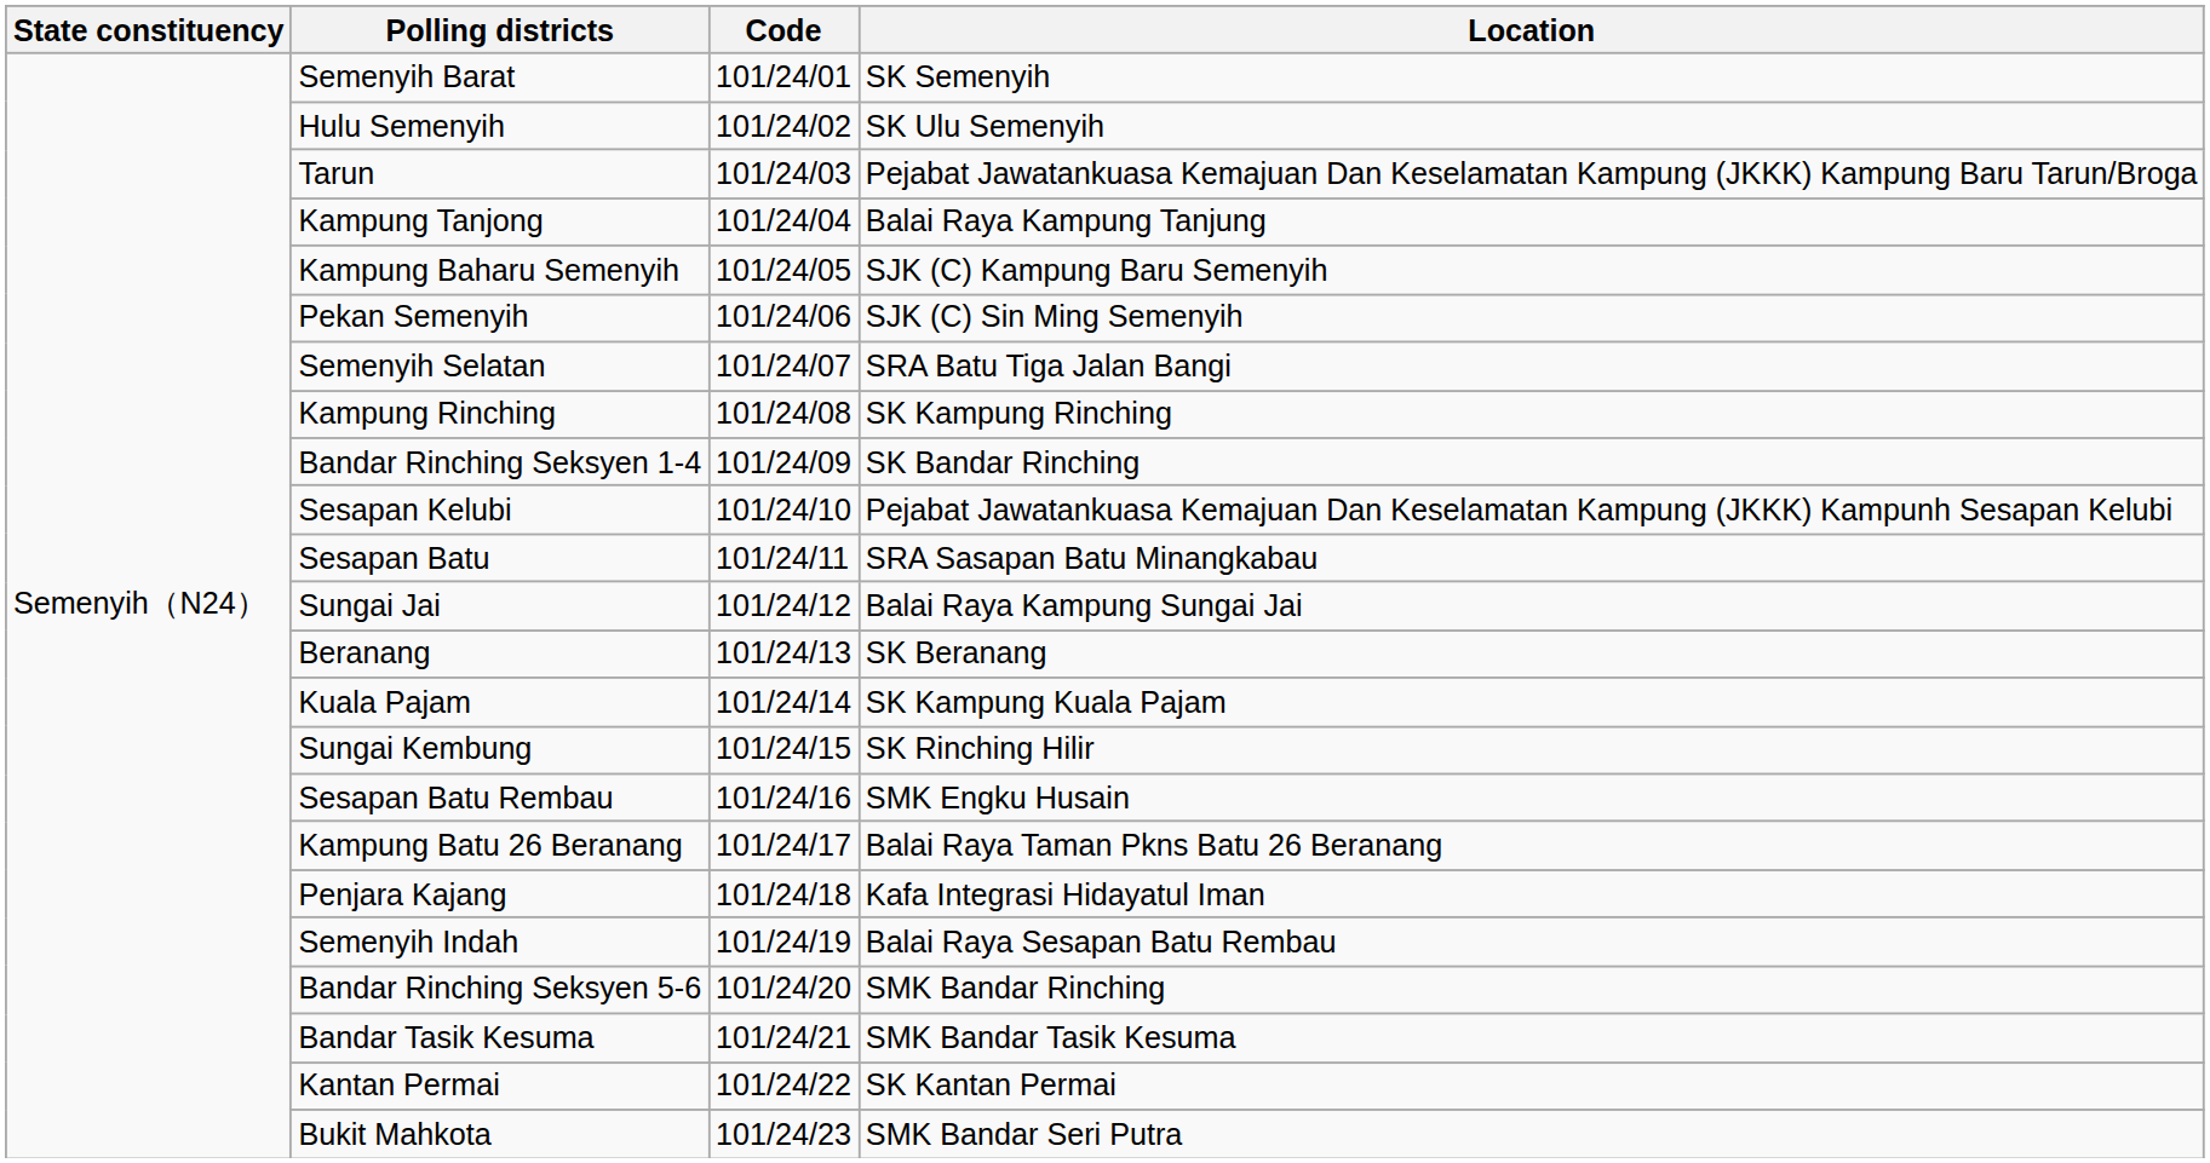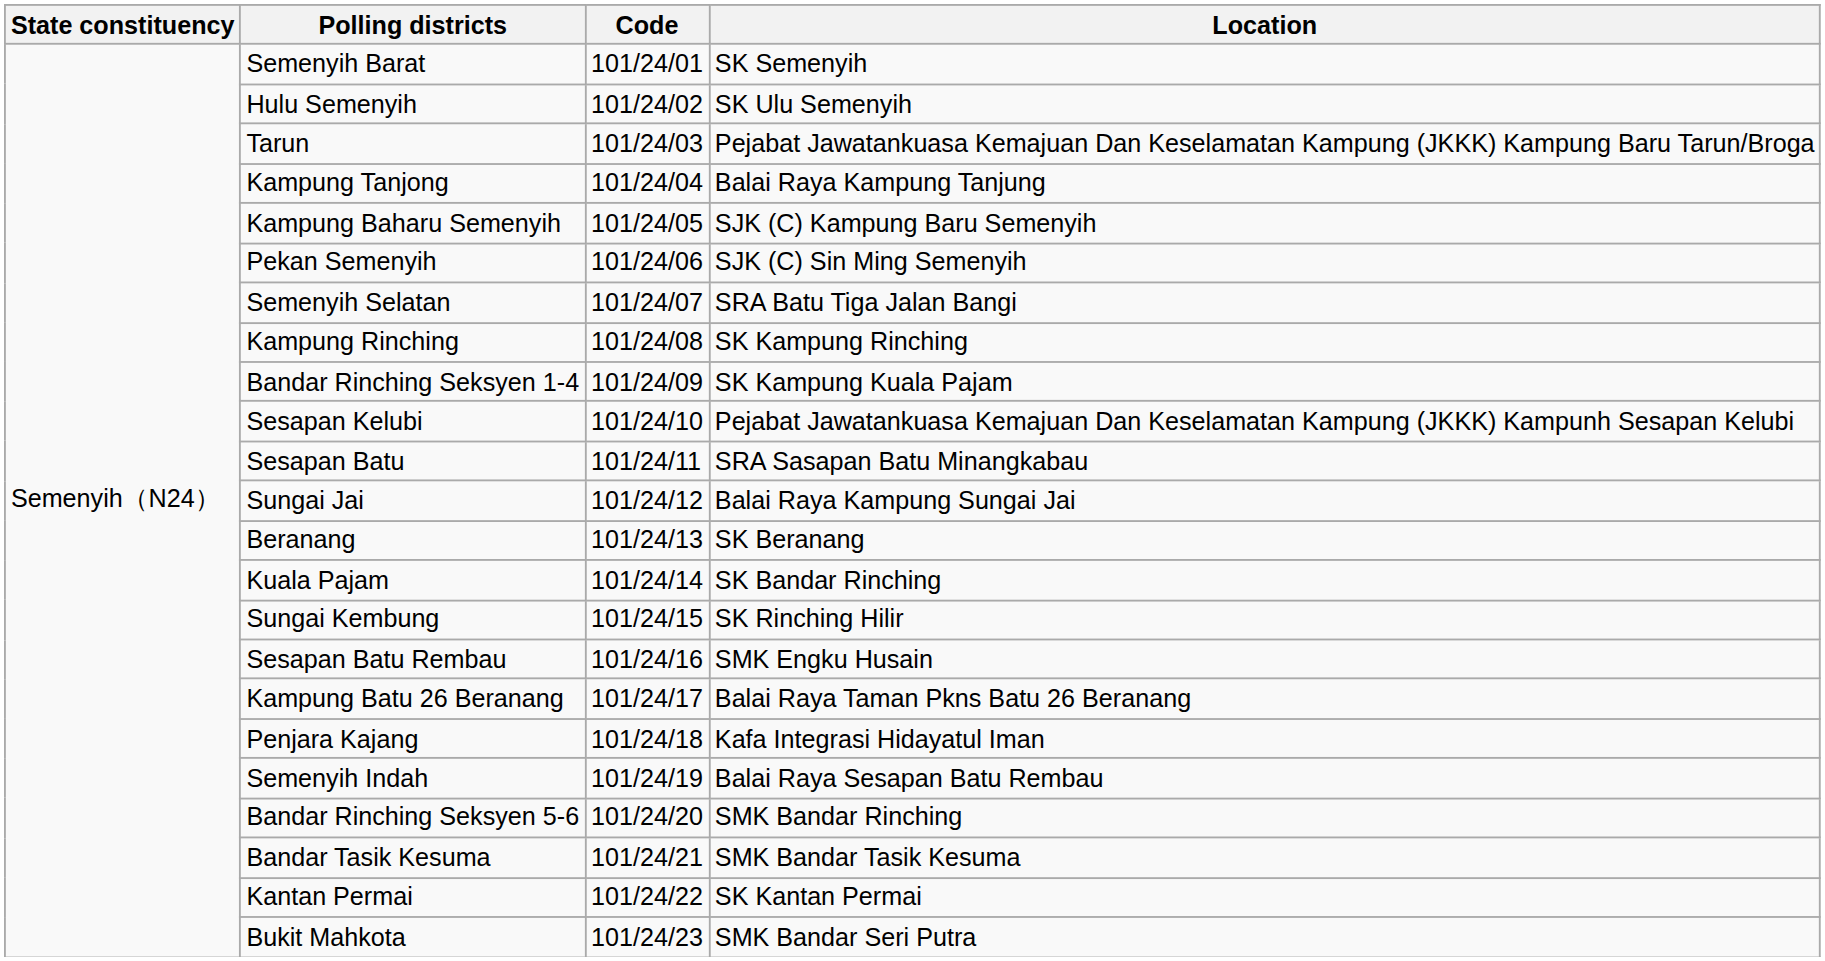Bandar Rinching Seksyen 1-4 | Location: SK Bandar Rinching -> SK Kampung Kuala Pajam
Kuala Pajam | Location: SK Kampung Kuala Pajam -> SK Bandar Rinching
